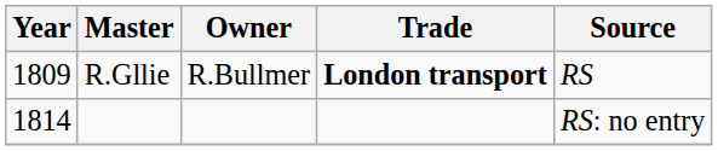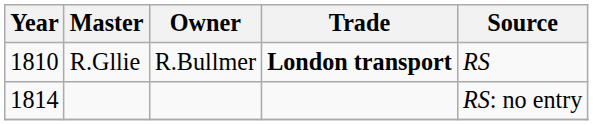R.Gllie | Year: 1809 -> 1810
